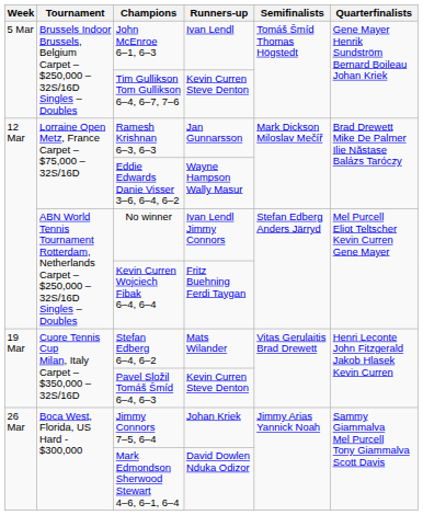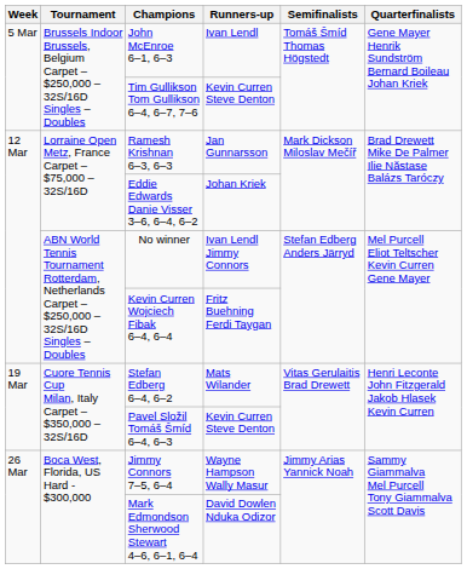Eddie Edwards Danie Visser 3–6, 6–4, 6–2 | Runners-up: Wayne Hampson Wally Masur -> Johan Kriek
Jimmy Connors 7–5, 6–4 | Runners-up: Johan Kriek -> Wayne Hampson Wally Masur
